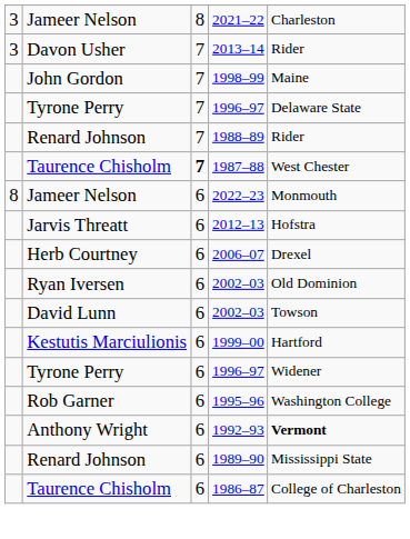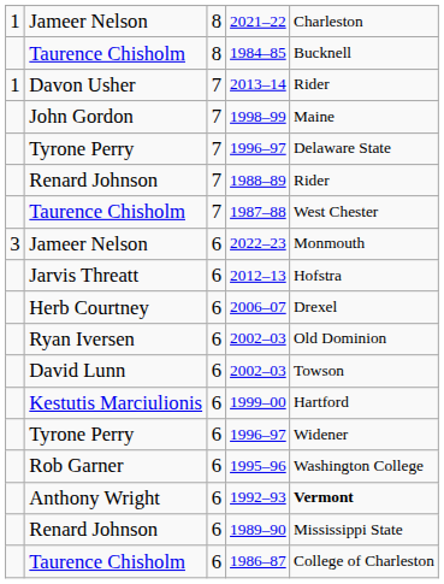2021–22 | column 1: 3 -> 1
+ row: Taurence Chisholm | 8 | 1984–85 | Bucknell
2013–14 | column 1: 3 -> 1
1987–88 | column 3: bold -> normal
2022–23 | column 1: 8 -> 3
